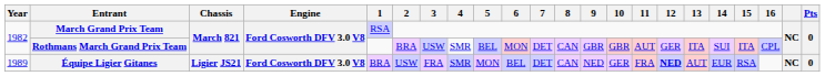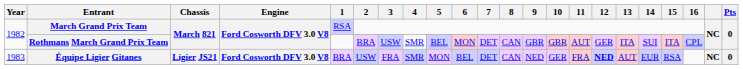Équipe Ligier Gitanes | Year: 1989 -> 1983
